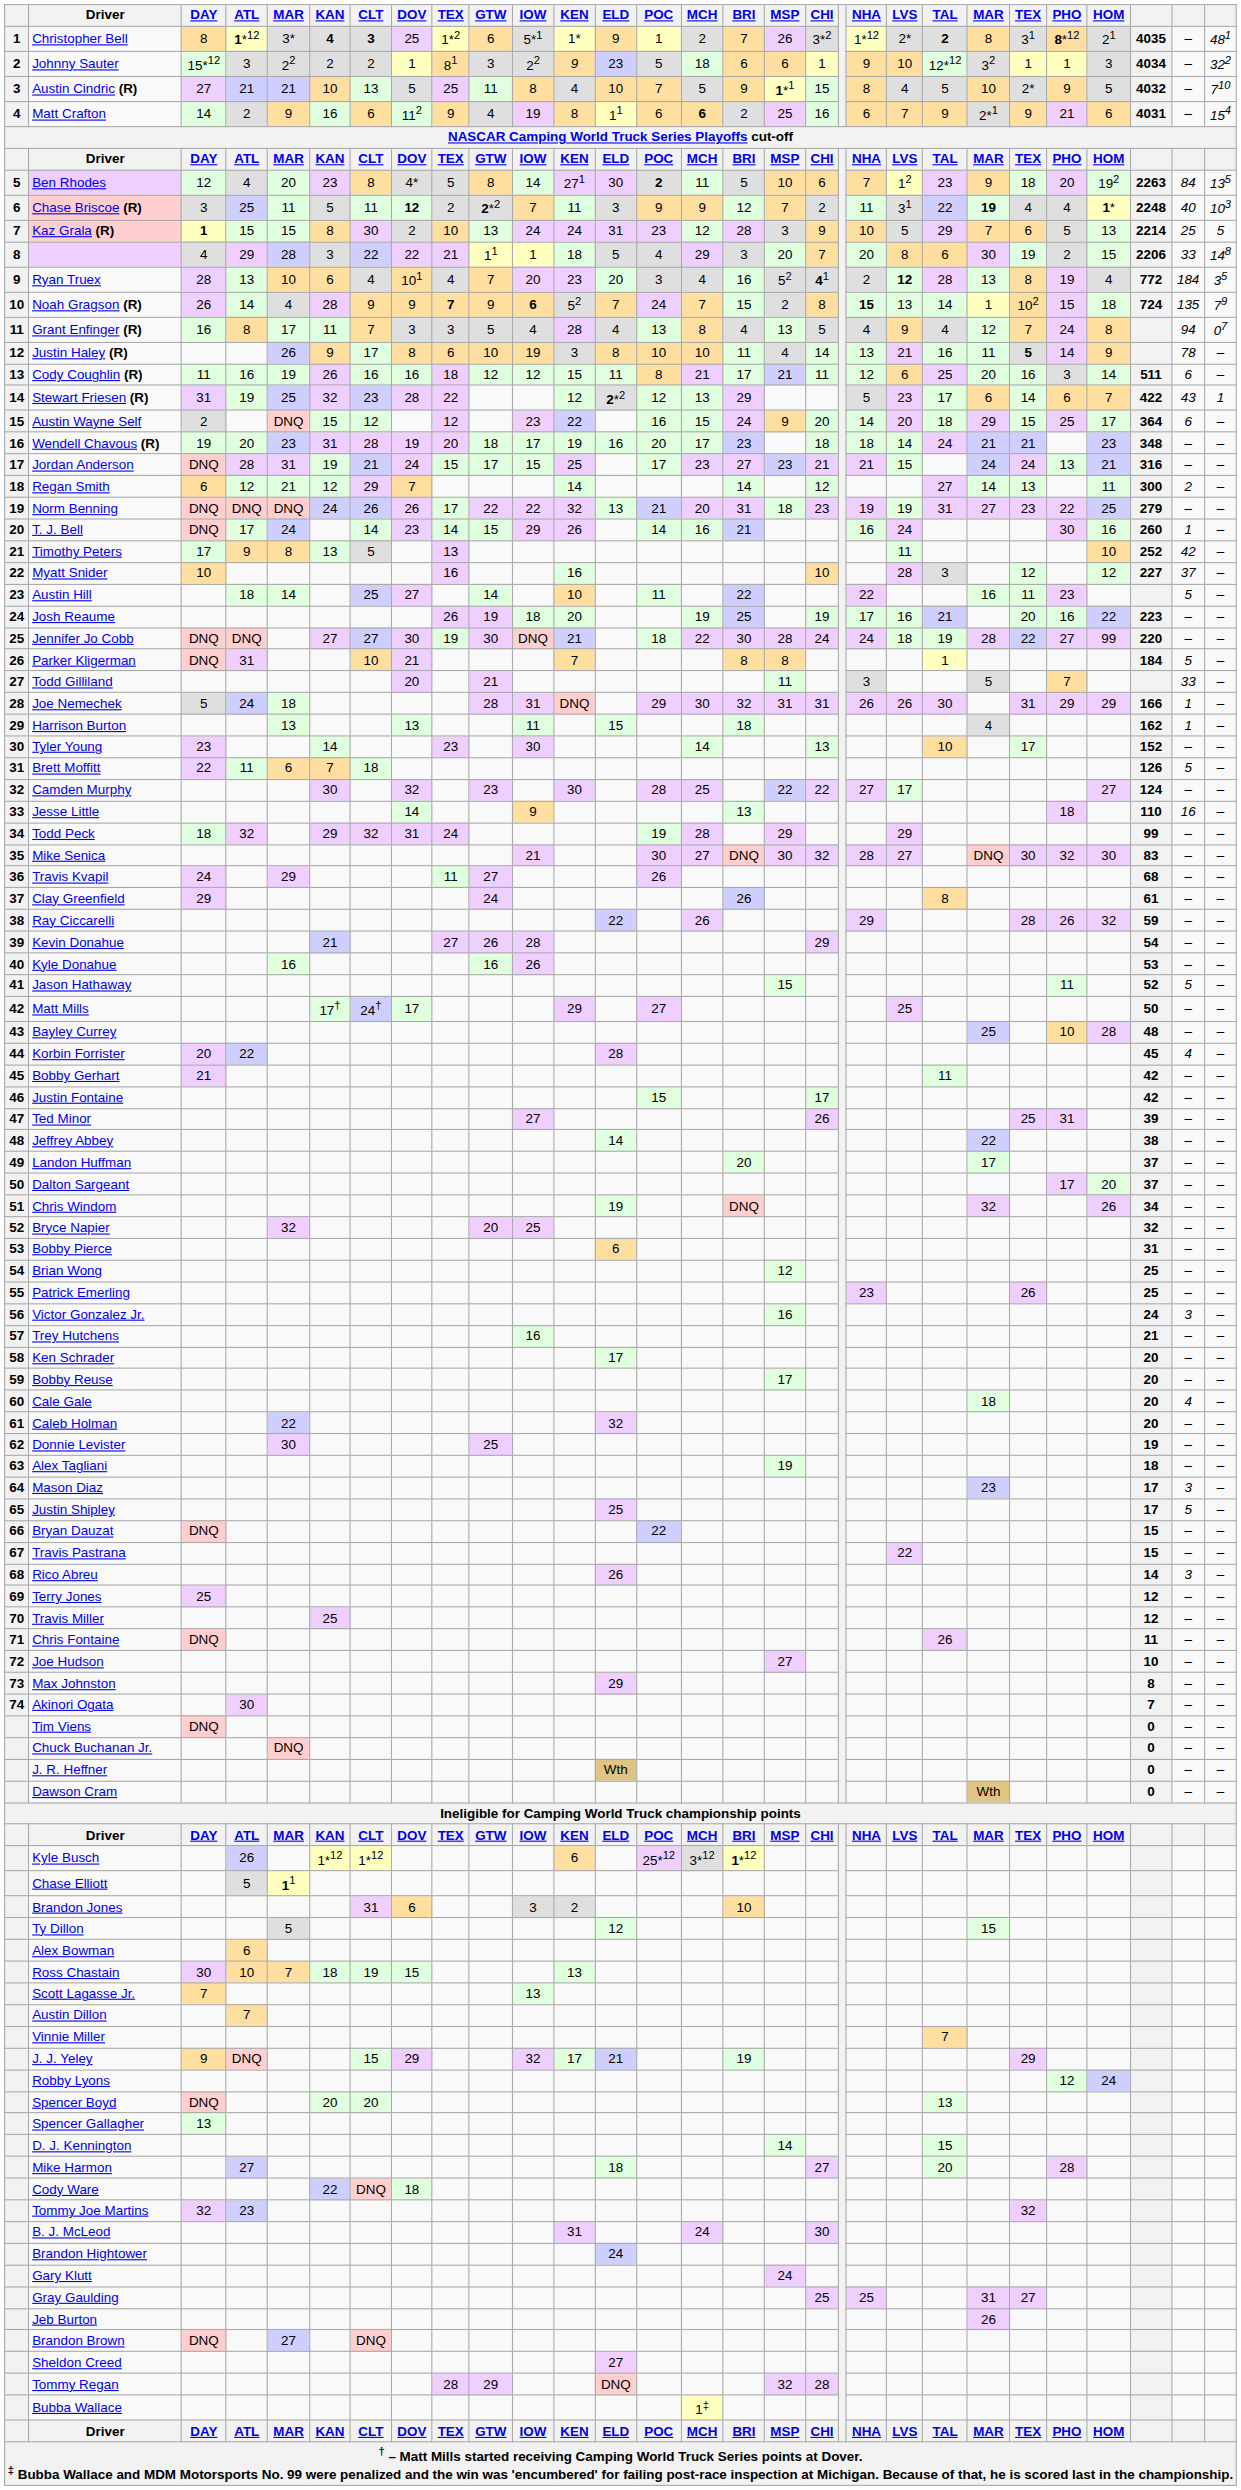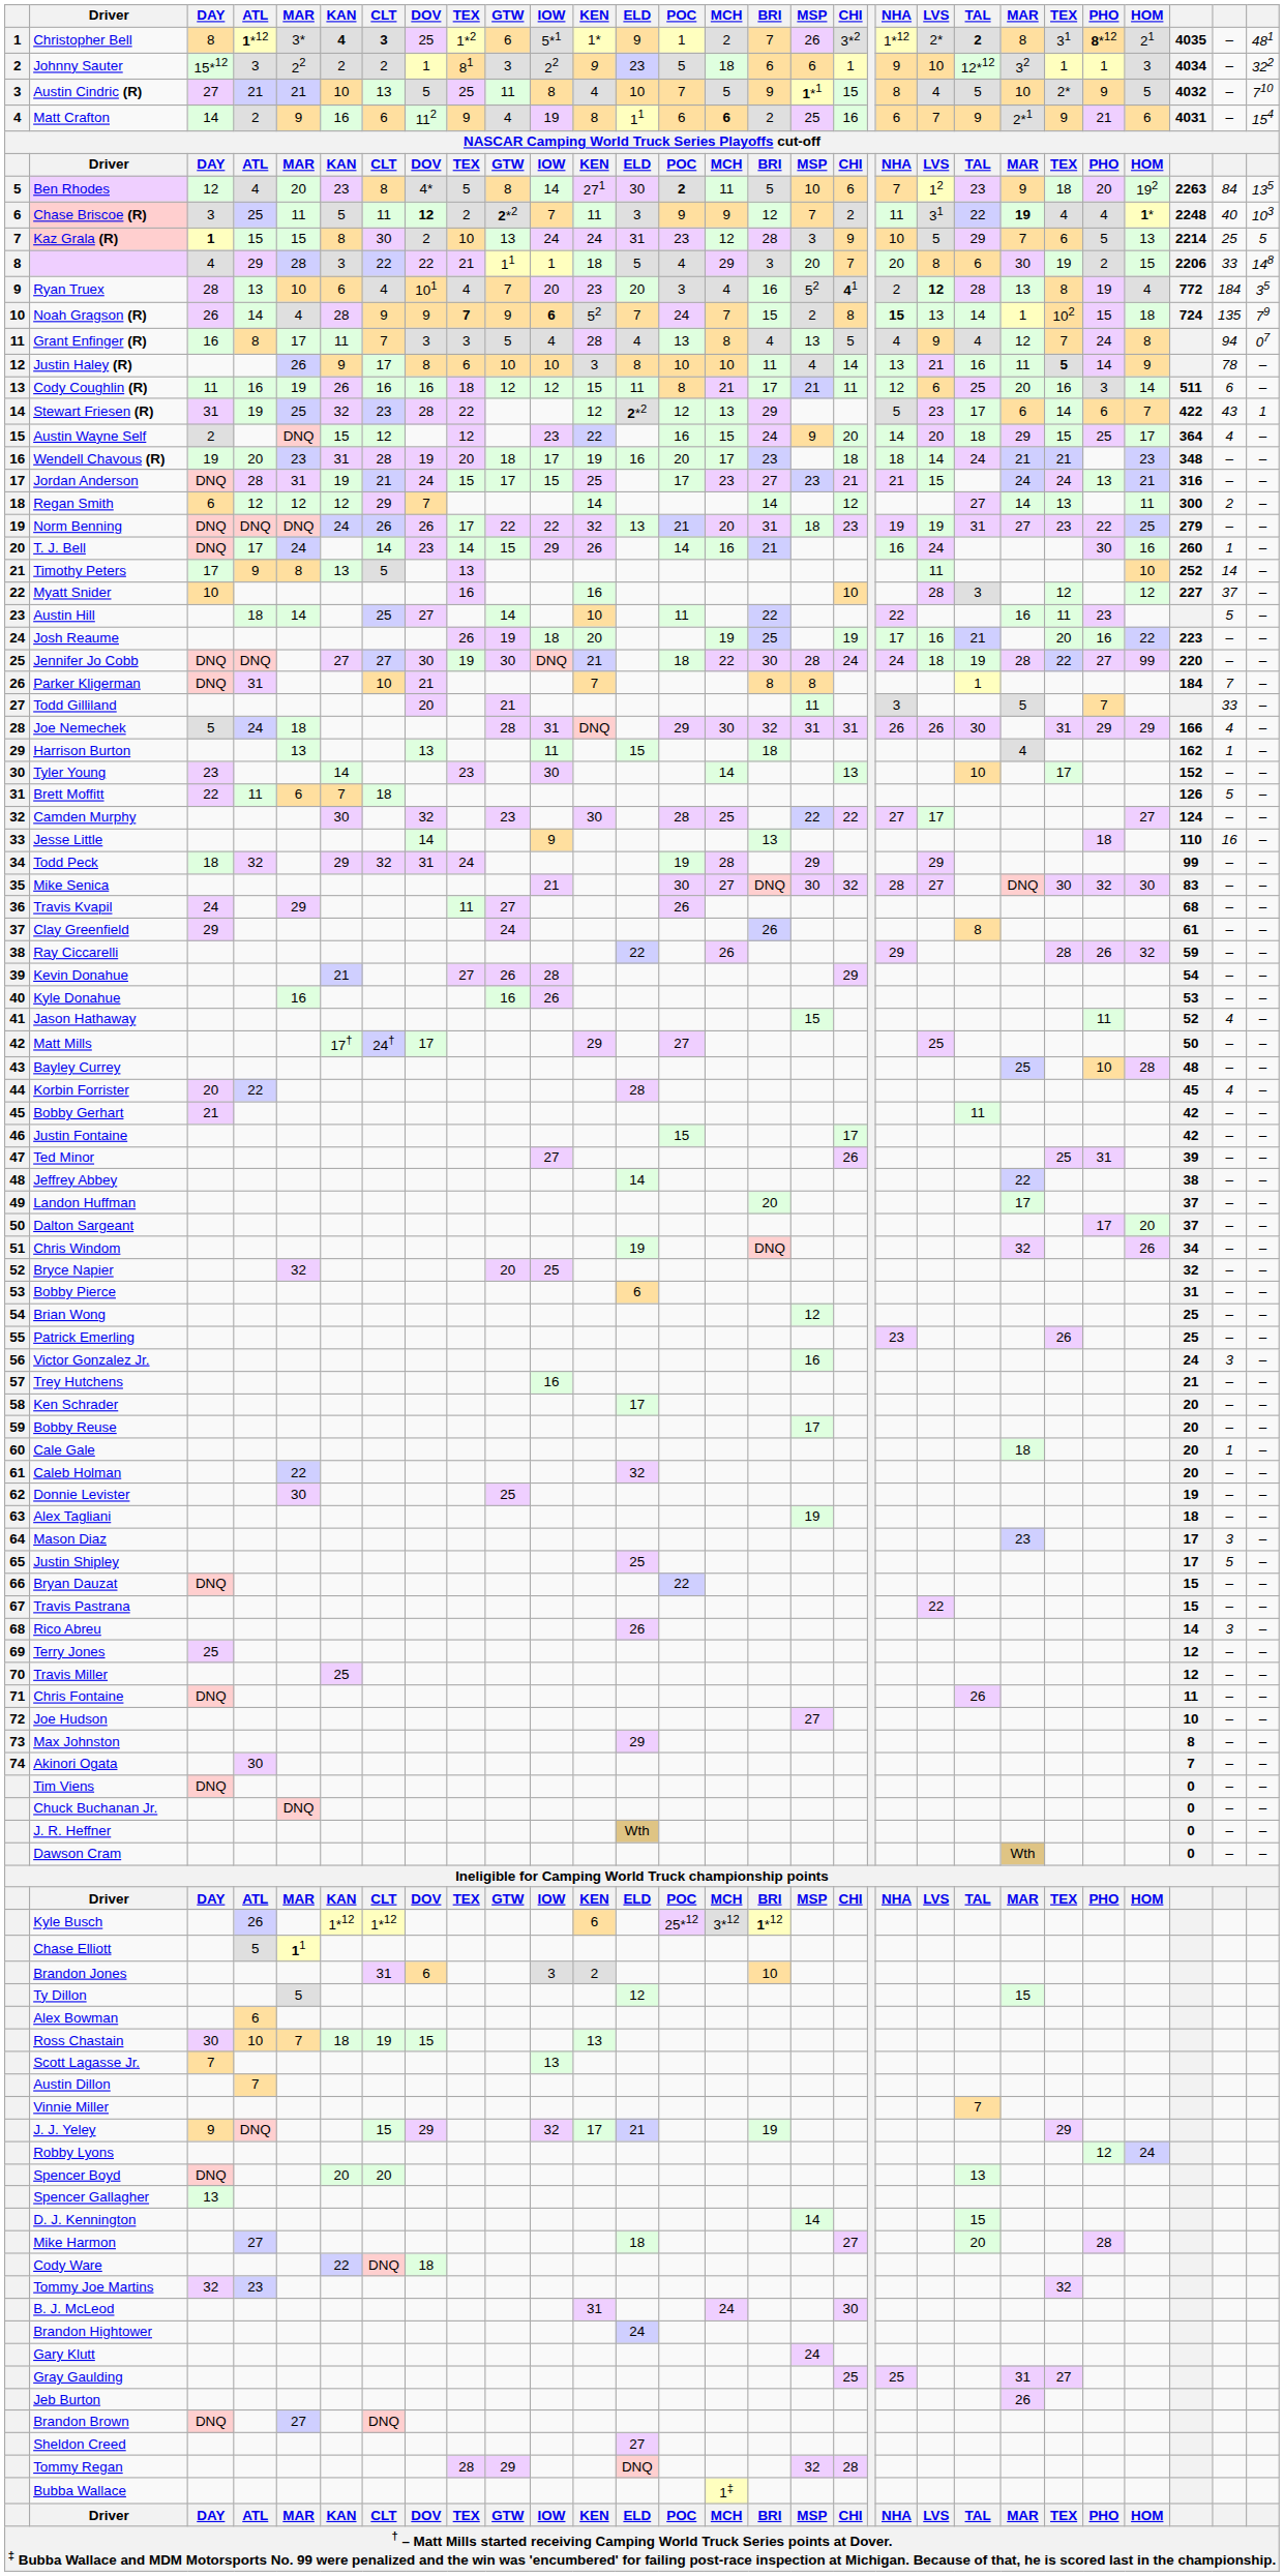Justin Haley (R) | IOW: 19 -> 10
Austin Wayne Self | column 28: 6 -> 4
Regan Smith | column 5: 21 -> 12
Timothy Peters | column 28: 42 -> 14
Parker Kligerman | column 28: 5 -> 7
Joe Nemechek | column 28: 1 -> 4
Jason Hathaway | column 28: 5 -> 4
Cale Gale | column 28: 4 -> 1
